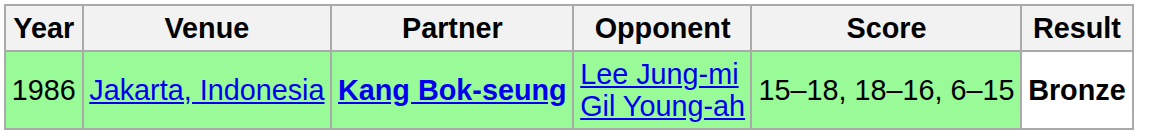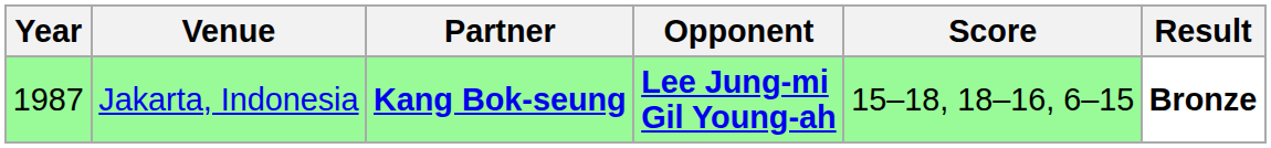Jakarta, Indonesia | Year: 1986 -> 1987
Jakarta, Indonesia | Opponent: normal -> bold
